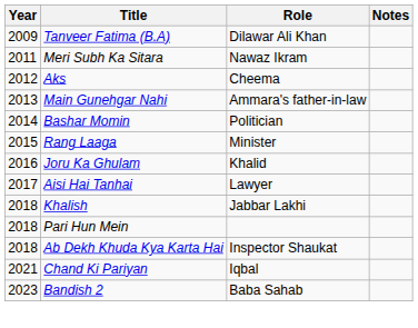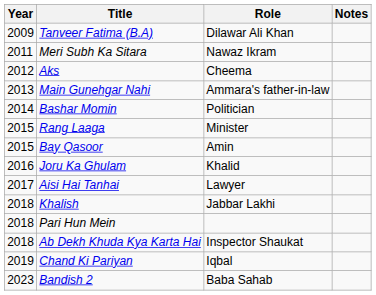+ row: 2015 | Bay Qasoor | Amin
Chand Ki Pariyan | Year: 2021 -> 2019
